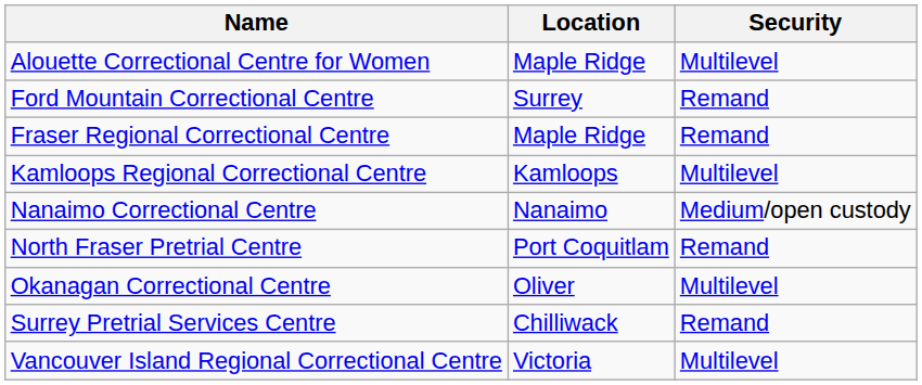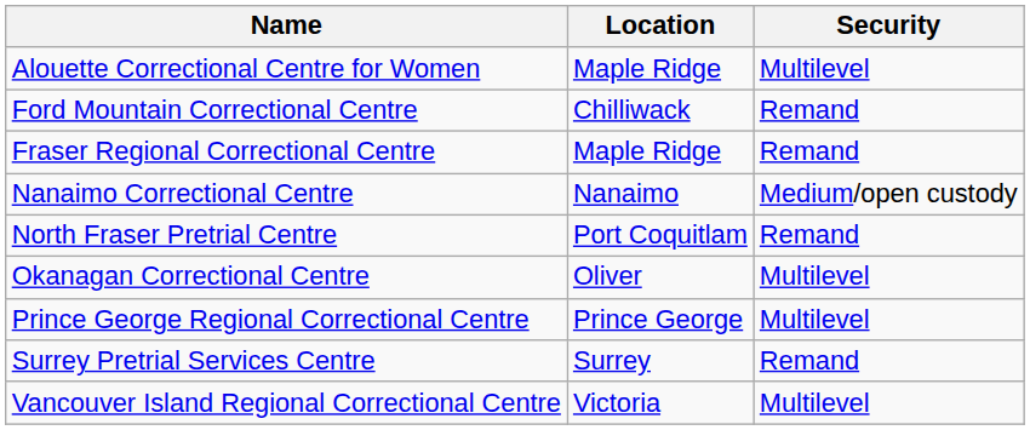Ford Mountain Correctional Centre | Location: Surrey -> Chilliwack
- row: Kamloops Regional Correctional Centre | Kamloops | Multilevel
+ row: Prince George Regional Correctional Centre | Prince George | Multilevel
Surrey Pretrial Services Centre | Location: Chilliwack -> Surrey
